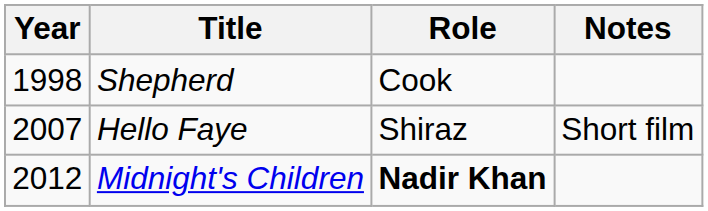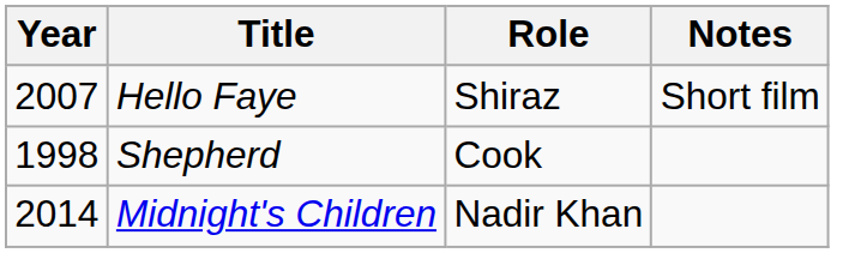rows swapped: Shepherd <-> Hello Faye
Midnight's Children | Year: 2012 -> 2014
Midnight's Children | Role: bold -> normal
